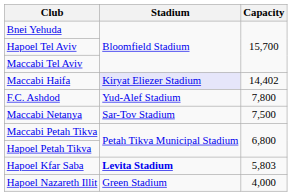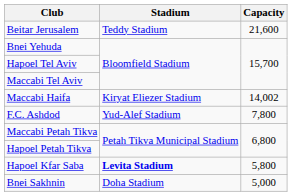+ row: Beitar Jerusalem | Teddy Stadium | 21,600
Maccabi Haifa | Stadium: lavender background -> no background
Maccabi Haifa | Capacity: 14,402 -> 14,002
- row: Maccabi Netanya | Sar-Tov Stadium | 7,500
Hapoel Kfar Saba | Capacity: 5,803 -> 5,800
+ row: Bnei Sakhnin | Doha Stadium | 5,000
- row: Hapoel Nazareth Illit | Green Stadium | 4,000
